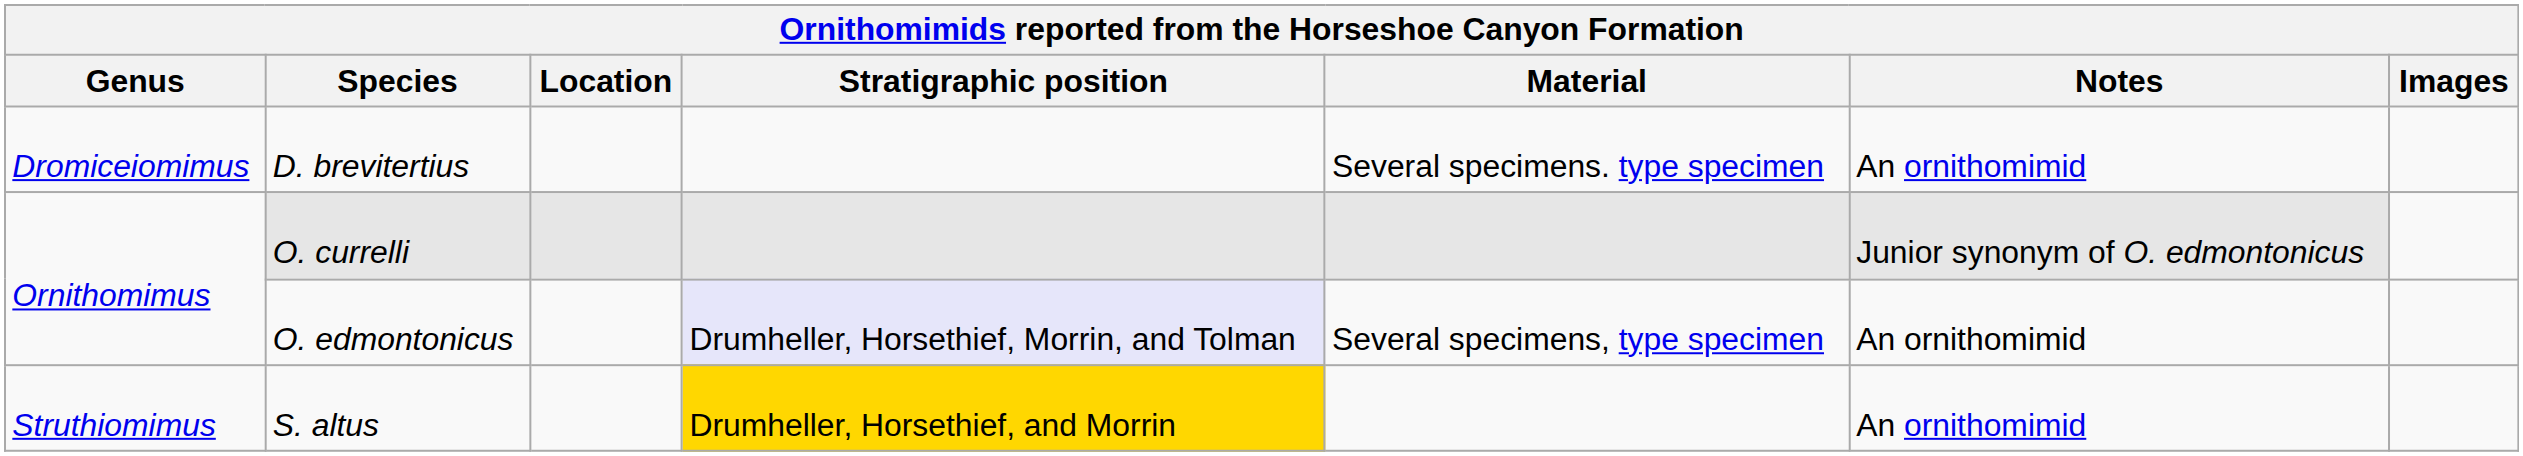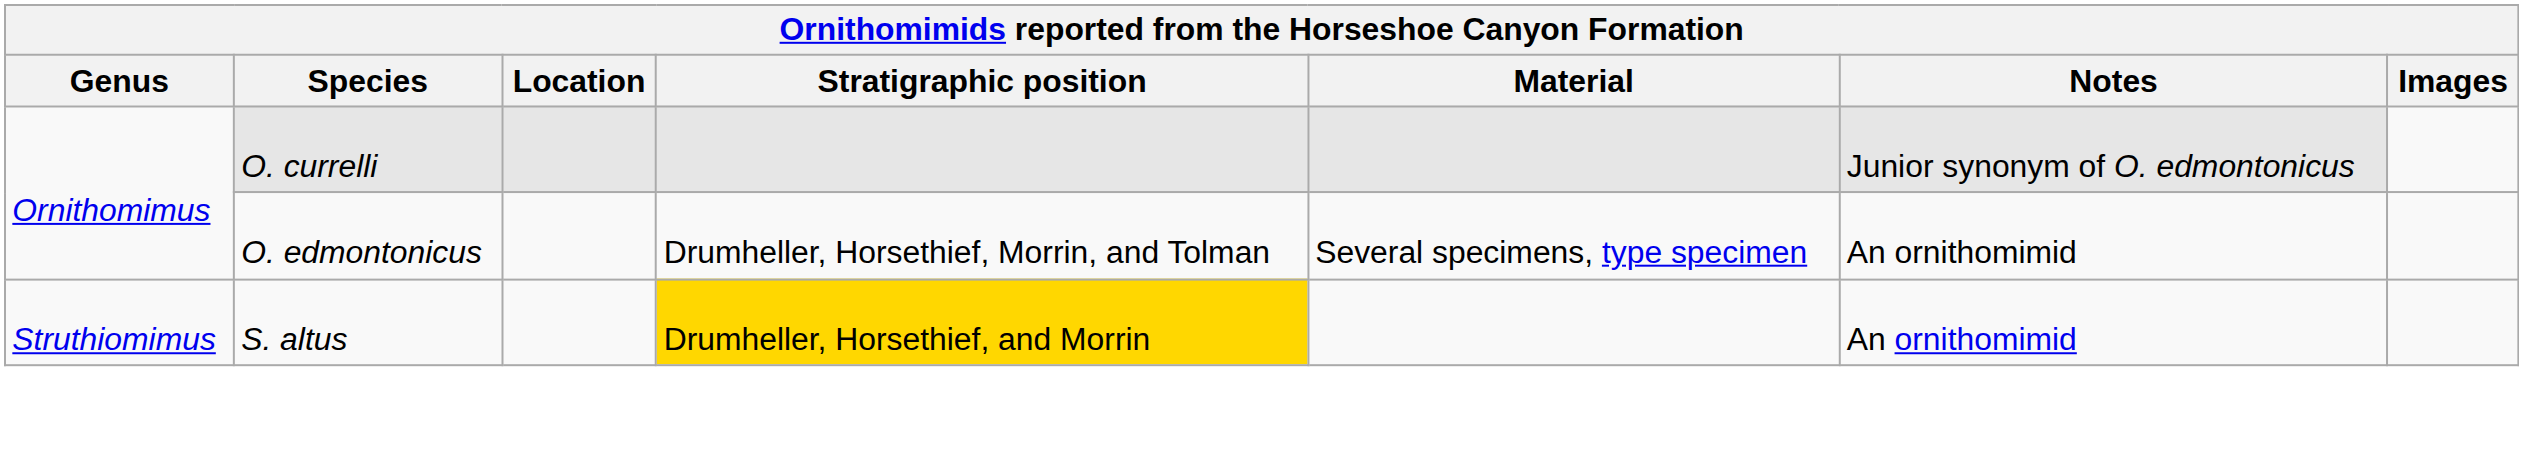- row: Dromiceiomimus | D. brevitertius | Several specimens. type specimen | An ornithomimid
O. edmontonicus | Stratigraphic position: lavender background -> no background
